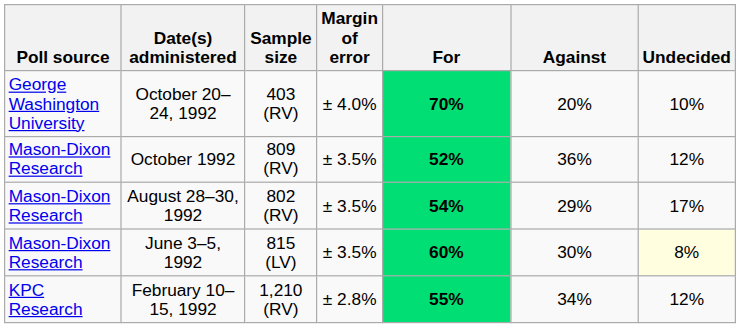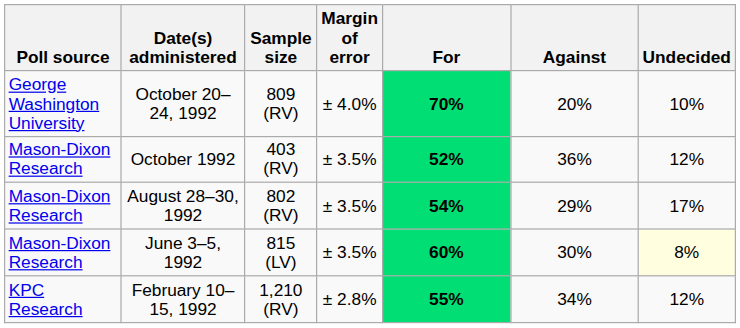October 20–24, 1992 | Sample size: 403 (RV) -> 809 (RV)
October 1992 | Sample size: 809 (RV) -> 403 (RV)
